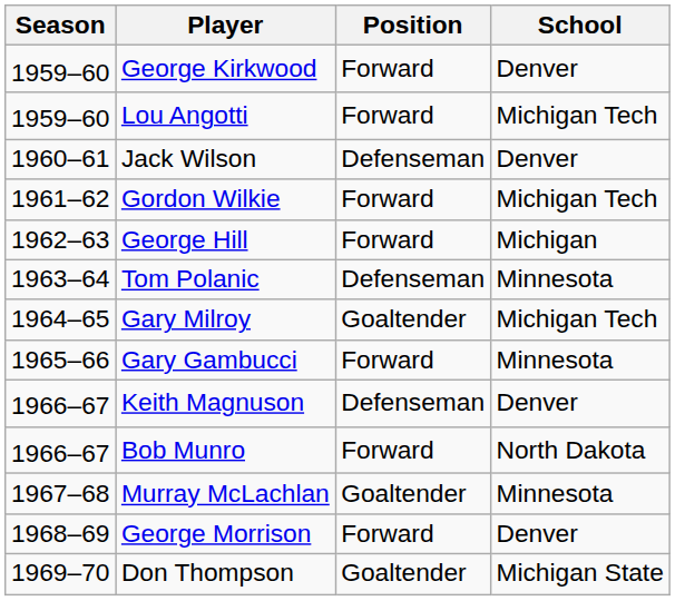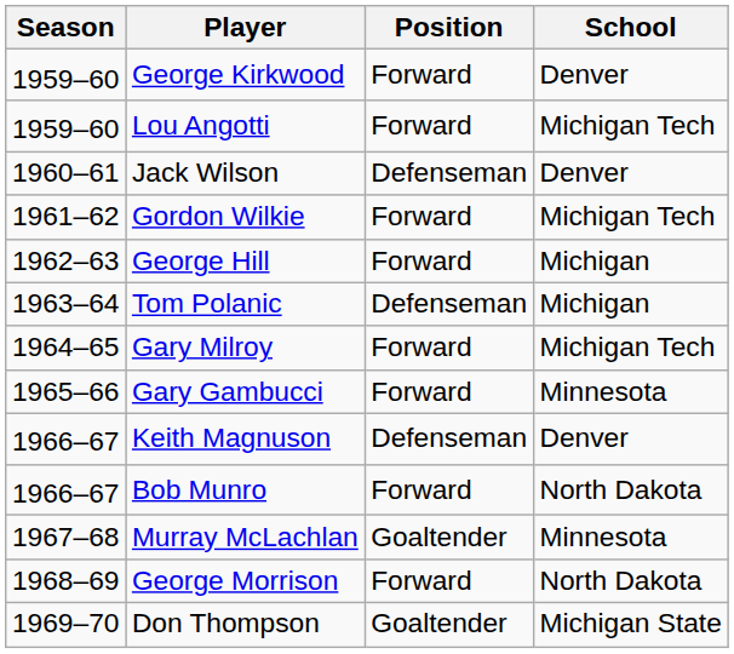Tom Polanic | School: Minnesota -> Michigan
Gary Milroy | Position: Goaltender -> Forward
George Morrison | School: Denver -> North Dakota
